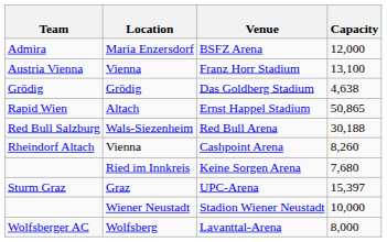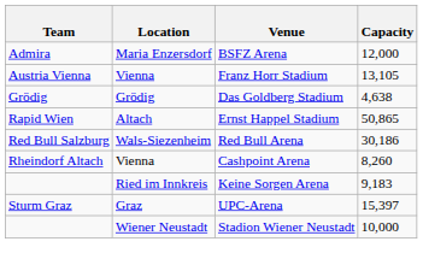Franz Horr Stadium | Capacity: 13,100 -> 13,105
Red Bull Arena | Capacity: 30,188 -> 30,186
Keine Sorgen Arena | Capacity: 7,680 -> 9,183
- row: Wolfsberger AC | Wolfsberg | Lavanttal-Arena | 8,000
